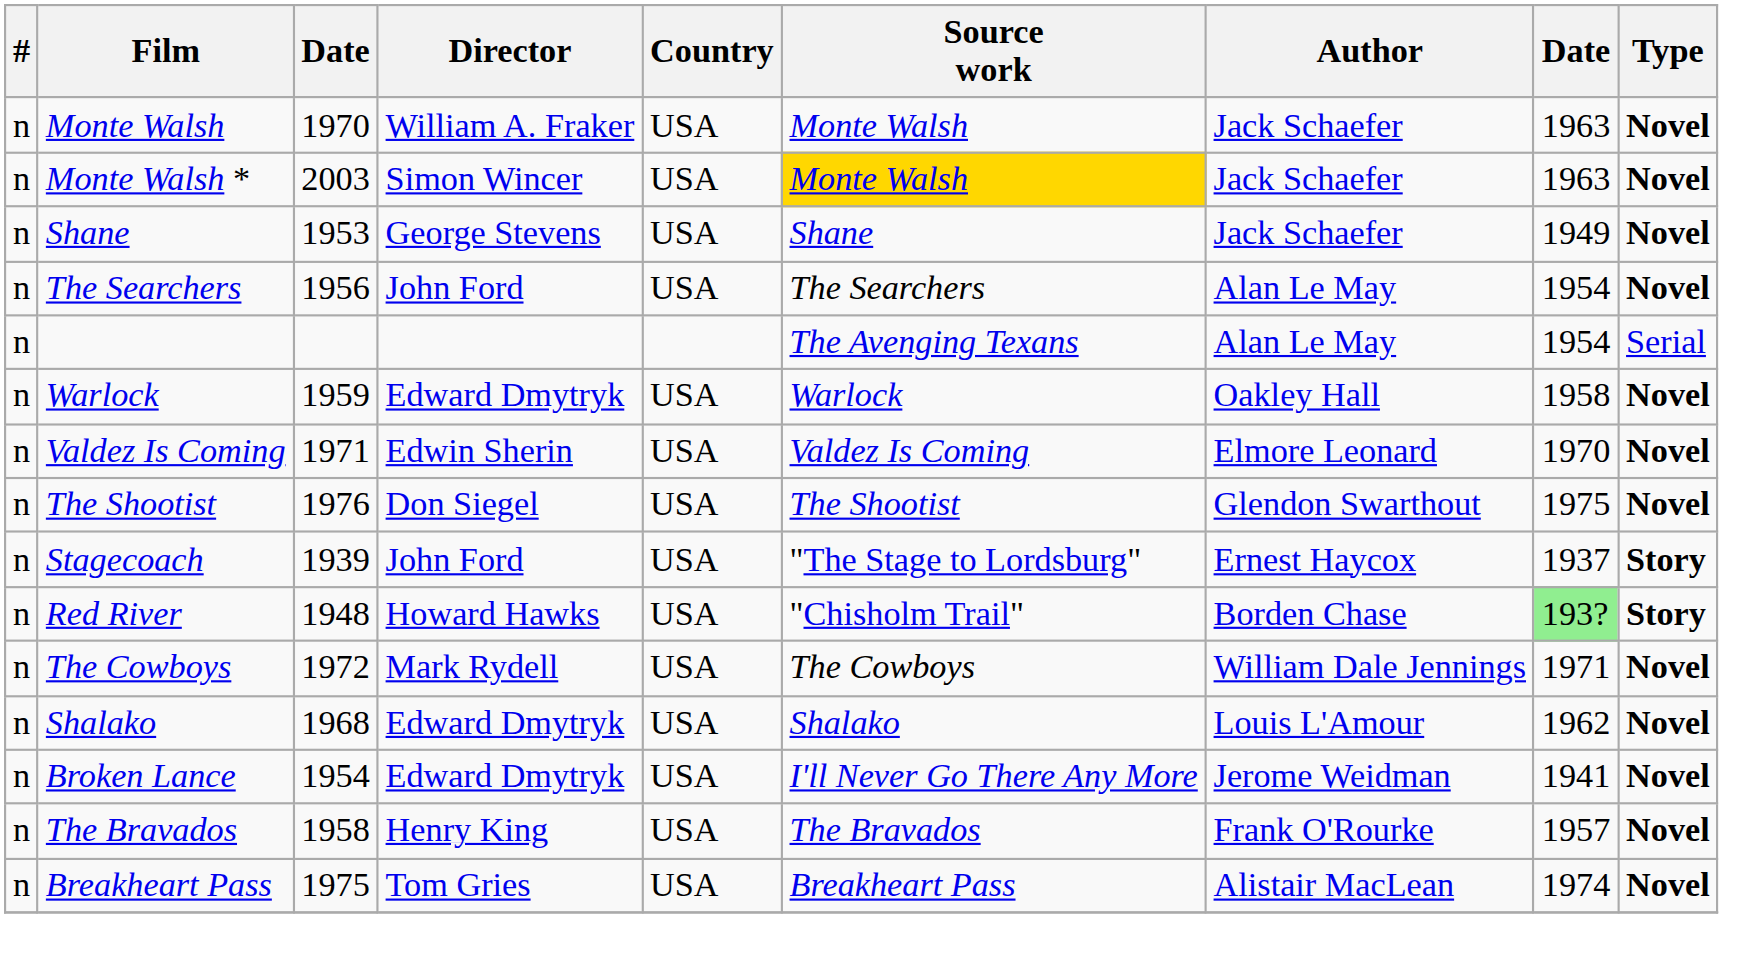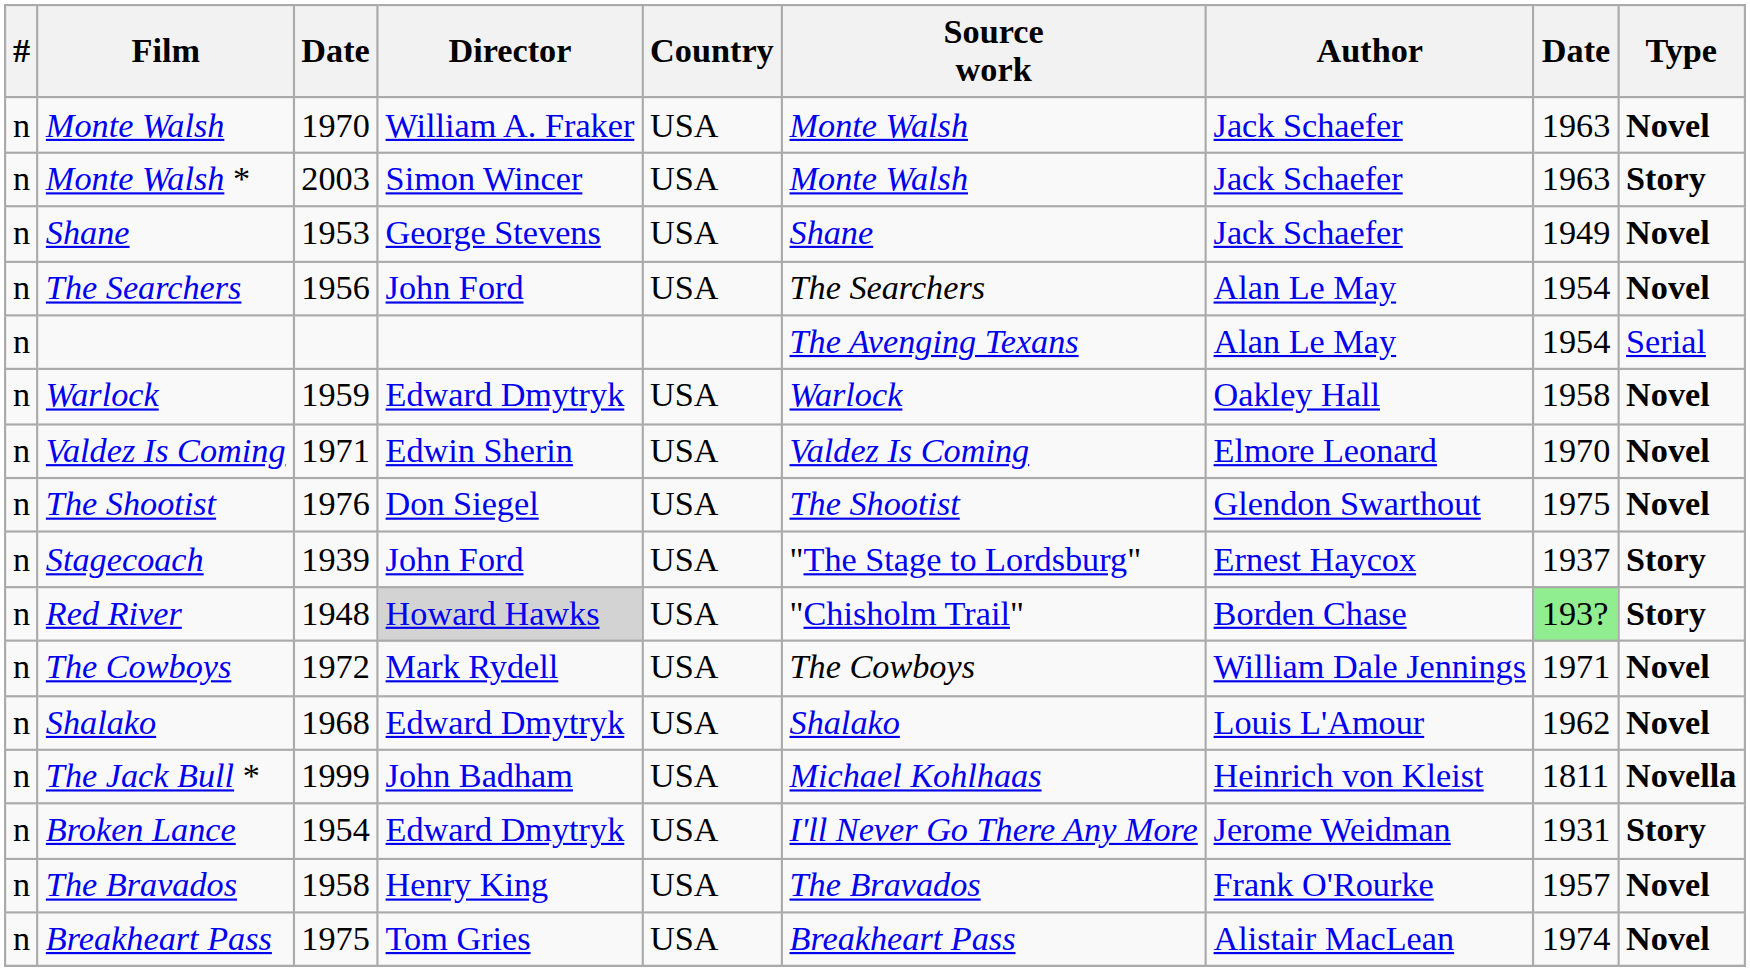Monte Walsh * | Source work: gold background -> no background
Monte Walsh * | Type: Novel -> Story
Red River | Director: no background -> lightgrey background
+ row: n | The Jack Bull * | 1999 | John Badham | USA | Michael Kohlhaas | Heinrich von Kleist | 1811 | Novella
Broken Lance | column 8: 1941 -> 1931
Broken Lance | Type: Novel -> Story
